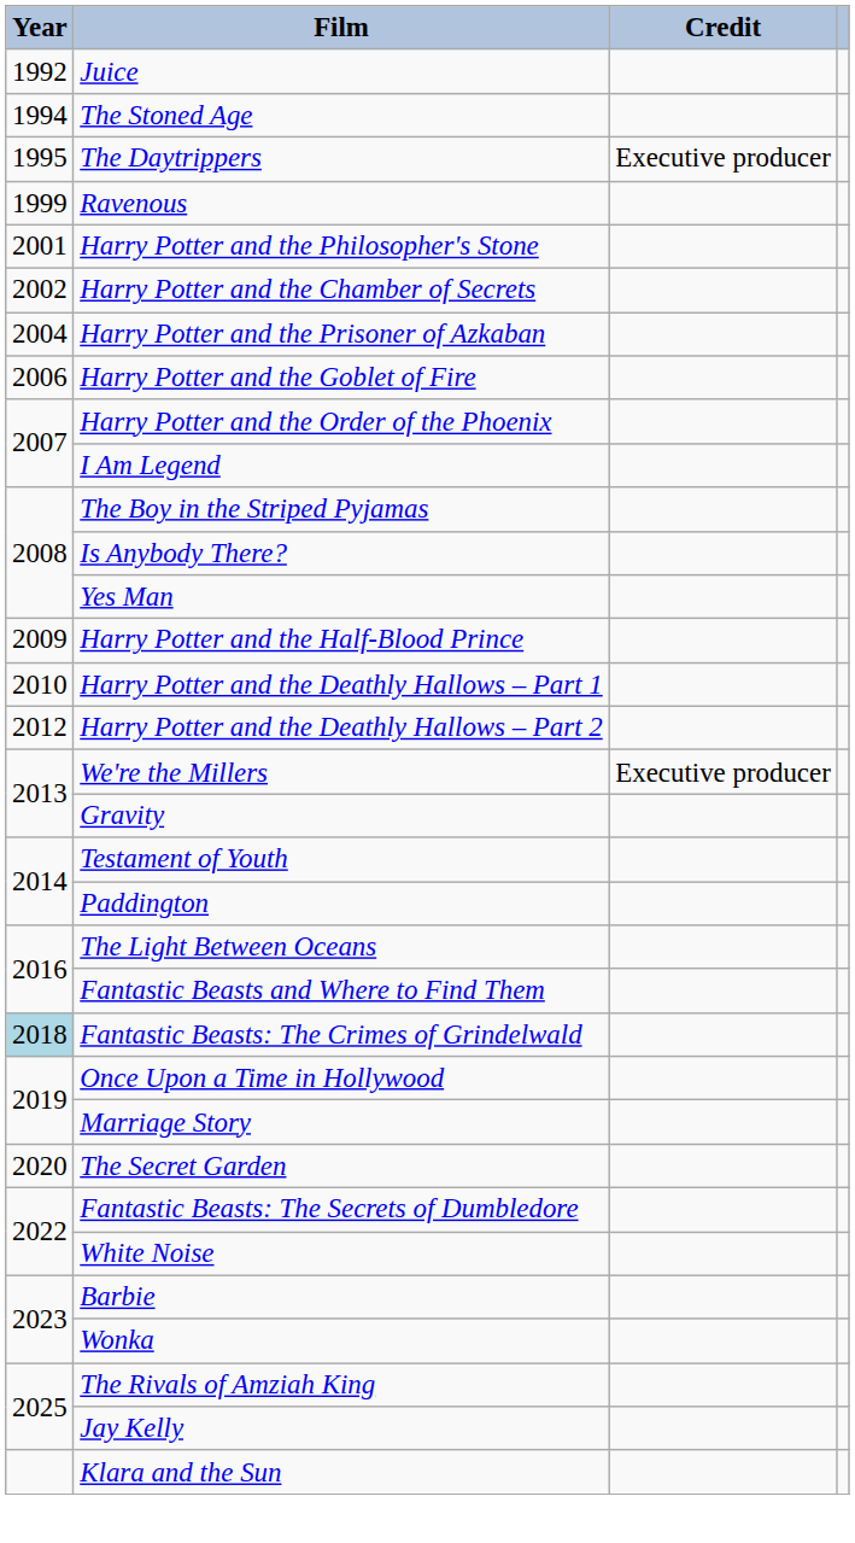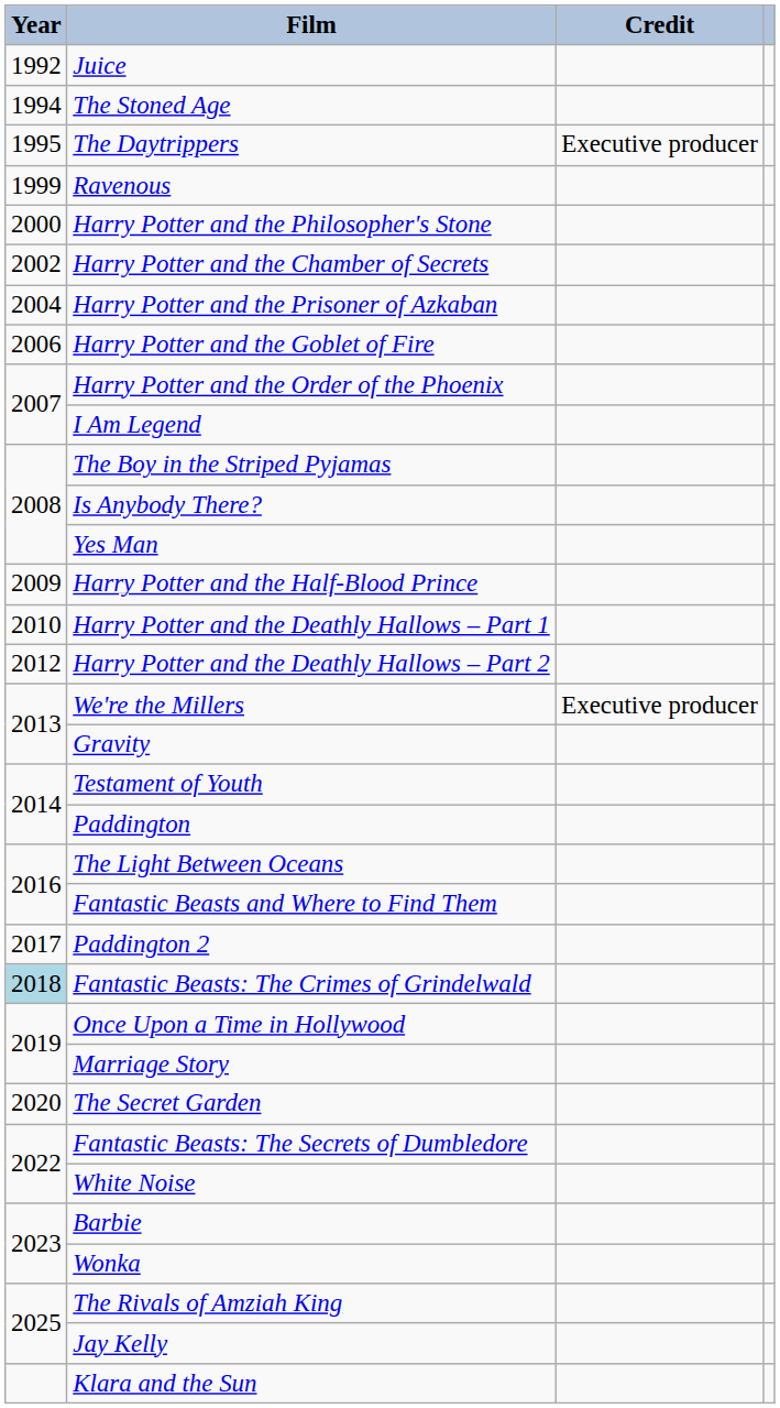Harry Potter and the Philosopher's Stone | Year: 2001 -> 2000
+ row: 2017 | Paddington 2
